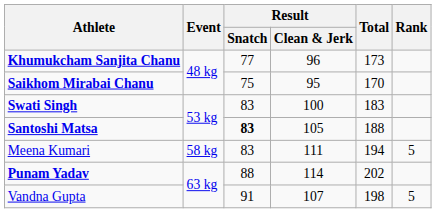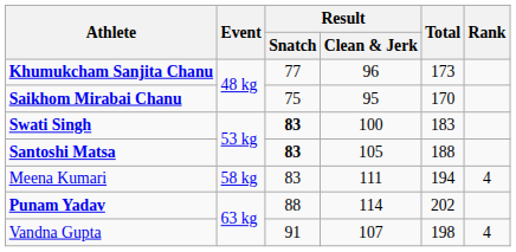Swati Singh | Result / Snatch: normal -> bold
Meena Kumari | Rank: 5 -> 4
Vandna Gupta | Rank: 5 -> 4
